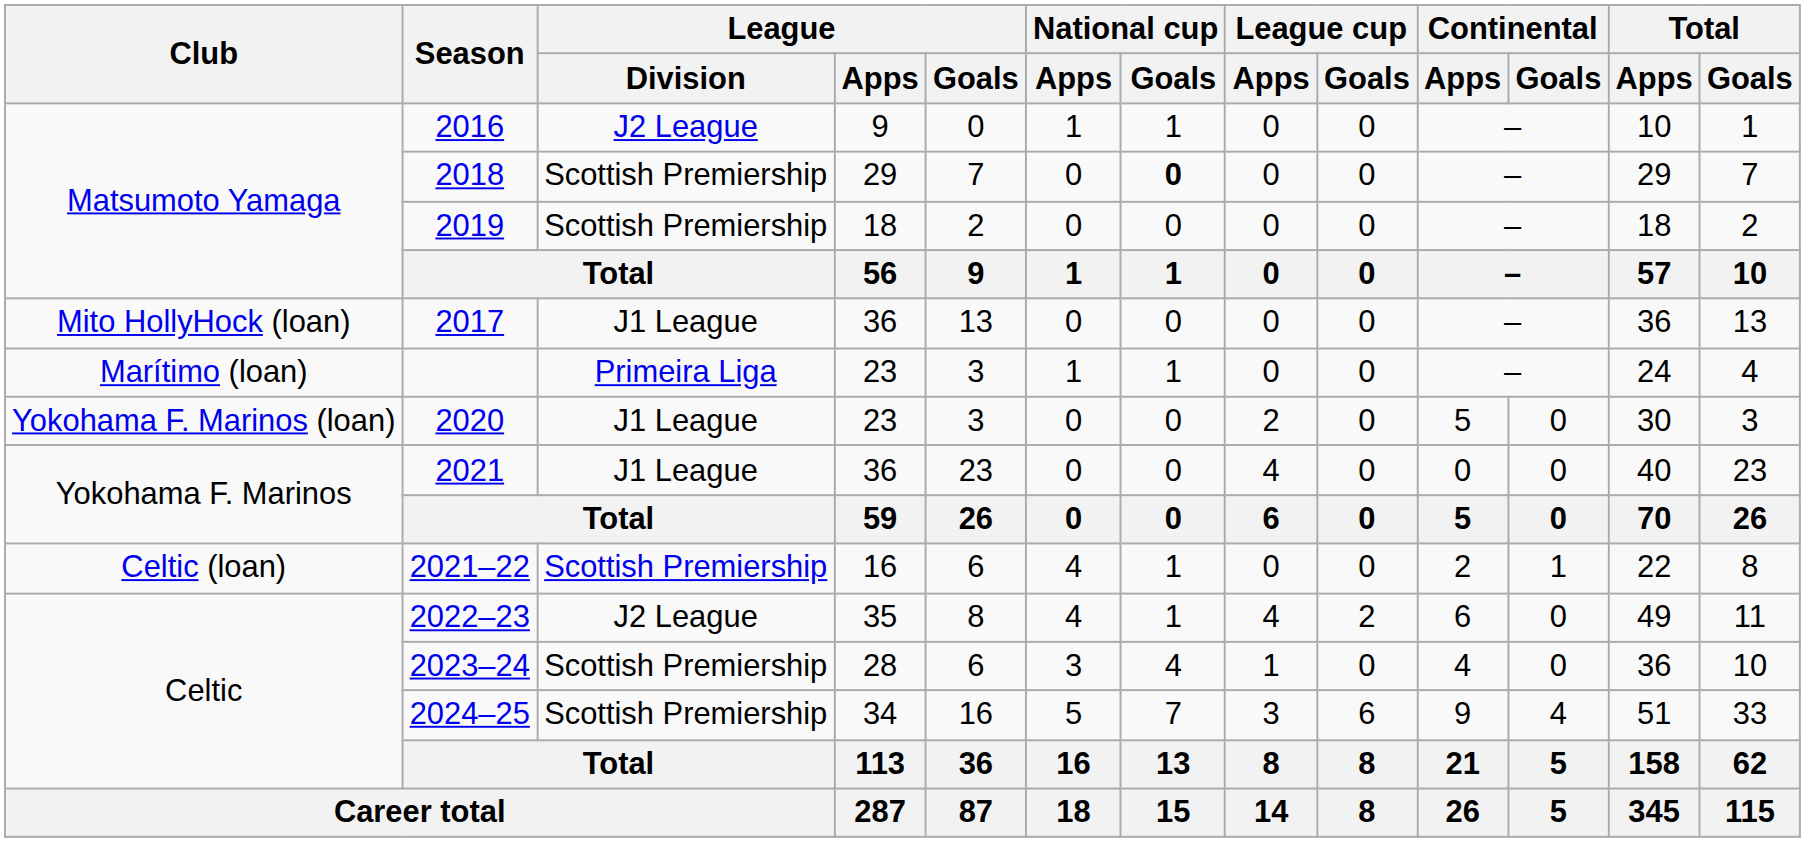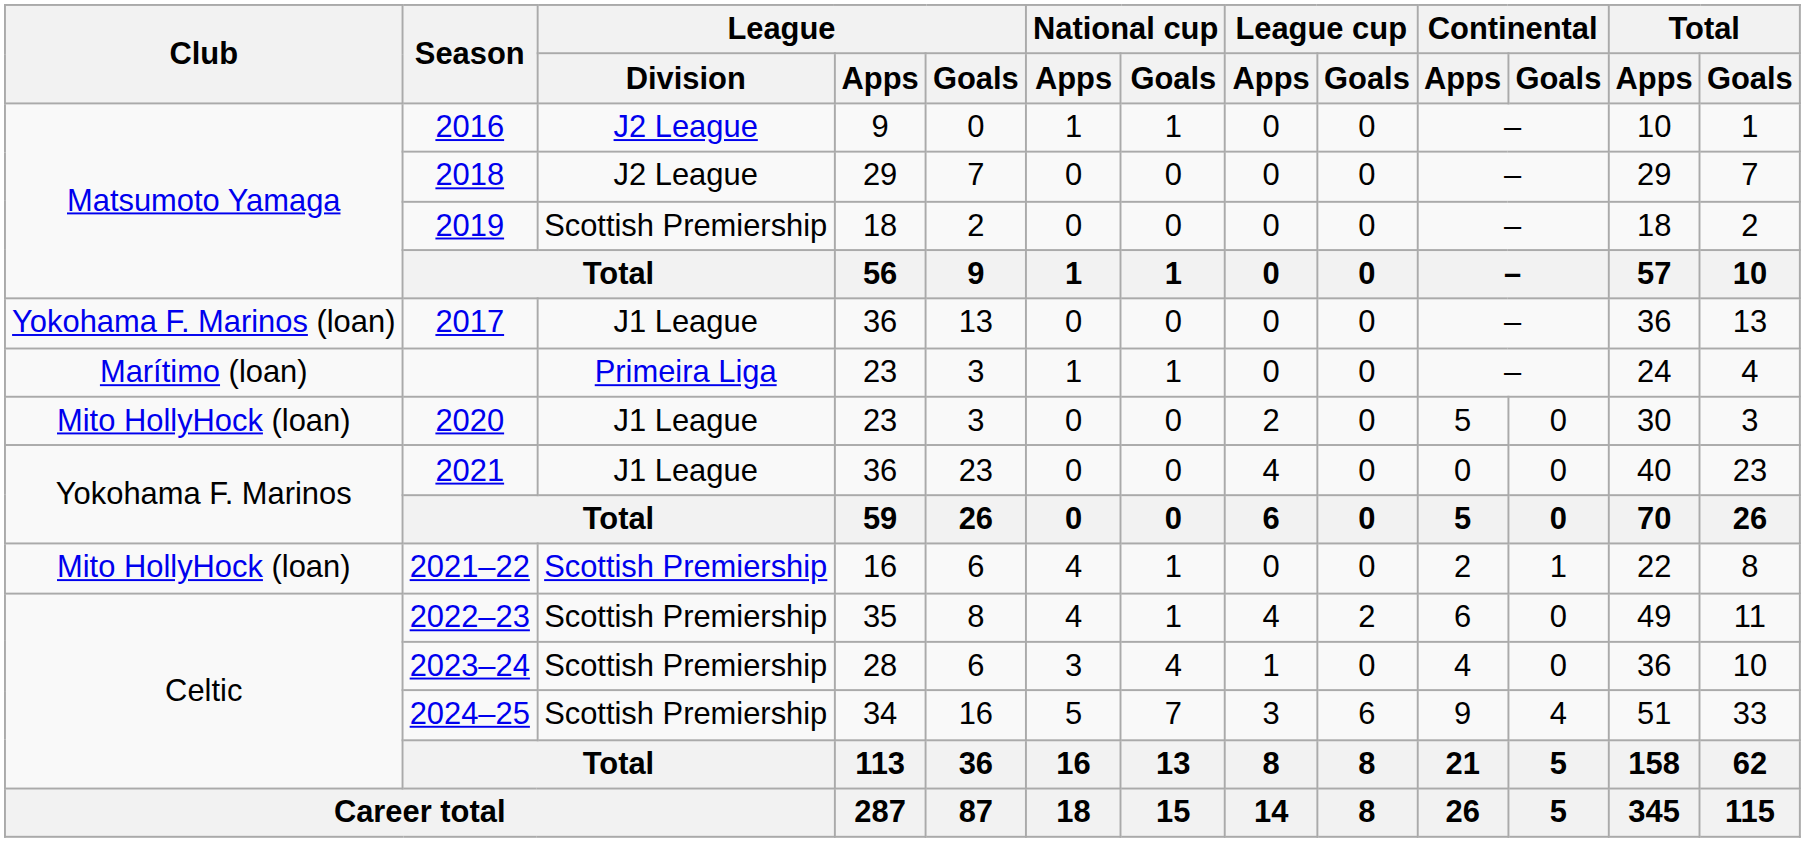2018 | League / Division: Scottish Premiership -> J2 League
2018 | National cup / Goals: bold -> normal
2017 | Club: Mito HollyHock (loan) -> Yokohama F. Marinos (loan)
2020 | Club: Yokohama F. Marinos (loan) -> Mito HollyHock (loan)
2021–22 | Club: Celtic (loan) -> Mito HollyHock (loan)
2022–23 | League / Division: J2 League -> Scottish Premiership
